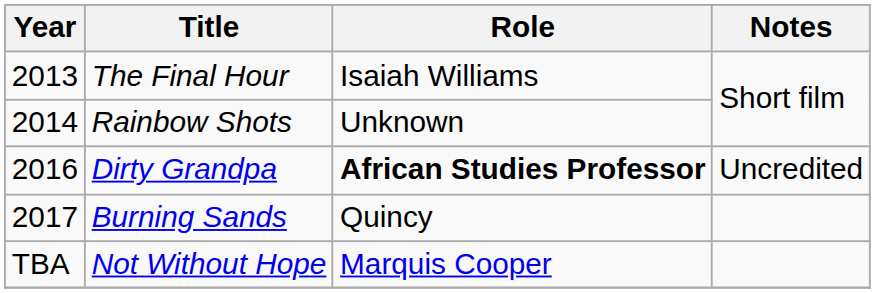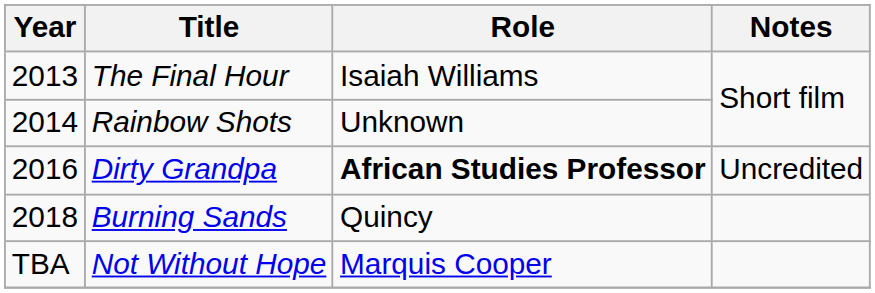Burning Sands | Year: 2017 -> 2018
